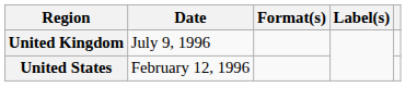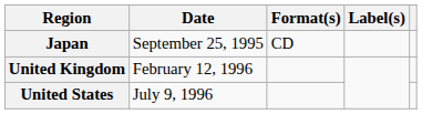+ row: Japan | September 25, 1995 | CD
United Kingdom | Date: July 9, 1996 -> February 12, 1996
United States | Date: February 12, 1996 -> July 9, 1996
